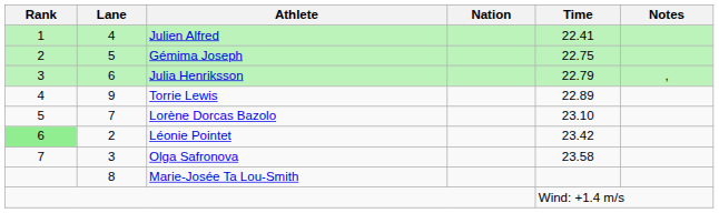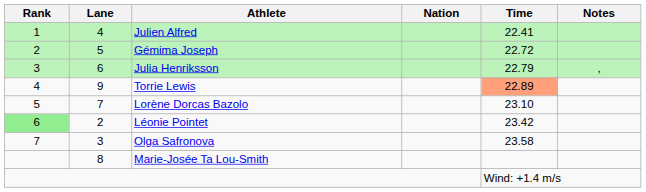Gémima Joseph | Time: 22.75 -> 22.72
Torrie Lewis | Time: no background -> lightsalmon background
